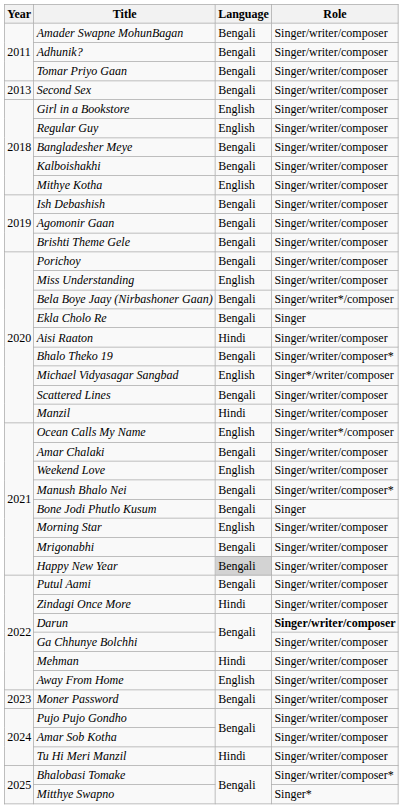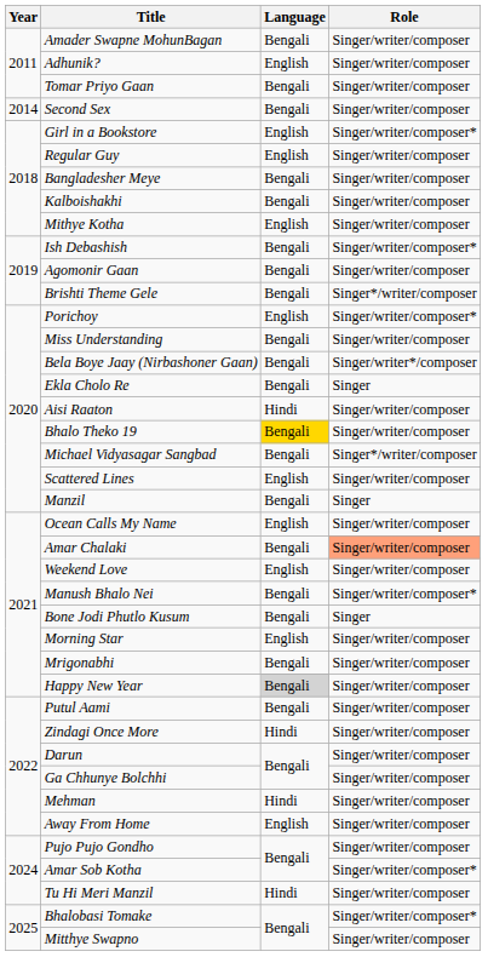Adhunik? | Language: Bengali -> English
Second Sex | Year: 2013 -> 2014
Girl in a Bookstore | Role: Singer/writer/composer -> Singer/writer/composer*
Ish Debashish | Role: Singer/writer/composer -> Singer/writer/composer*
Brishti Theme Gele | Role: Singer/writer/composer -> Singer*/writer/composer
Porichoy | Language: Bengali -> English
Porichoy | Role: Singer/writer/composer -> Singer/writer/composer*
Miss Understanding | Language: English -> Bengali
Bhalo Theko 19 | Language: no background -> gold background
Bhalo Theko 19 | Role: Singer/writer/composer* -> Singer/writer/composer
Michael Vidyasagar Sangbad | Language: English -> Bengali
Scattered Lines | Language: Bengali -> English
Manzil | Language: Hindi -> Bengali
Manzil | Role: Singer/writer/composer -> Singer
Ocean Calls My Name | Role: Singer/writer*/composer -> Singer/writer/composer
Amar Chalaki | Role: no background -> lightsalmon background
Darun | Role: bold -> normal
- row: 2023 | Moner Password | Bengali | Singer/writer/composer
Amar Sob Kotha | Role: Singer/writer/composer -> Singer/writer/composer*
Mitthye Swapno | Role: Singer* -> Singer/writer/composer
